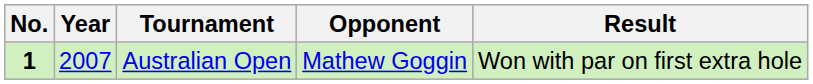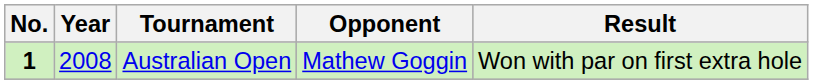Australian Open | Year: 2007 -> 2008
